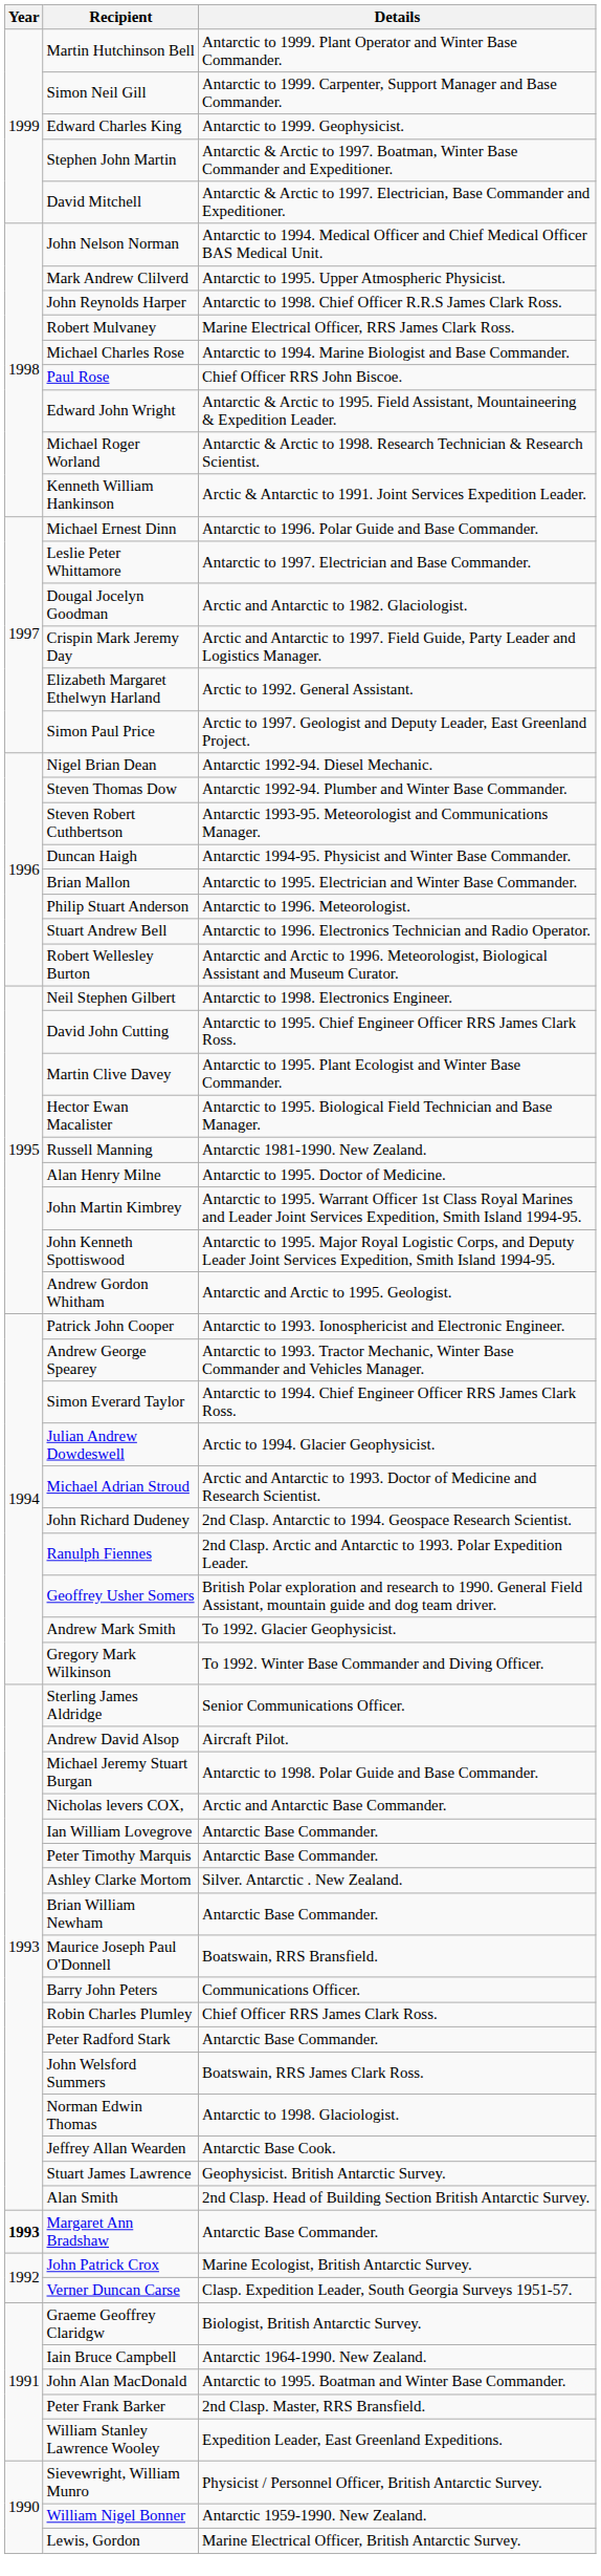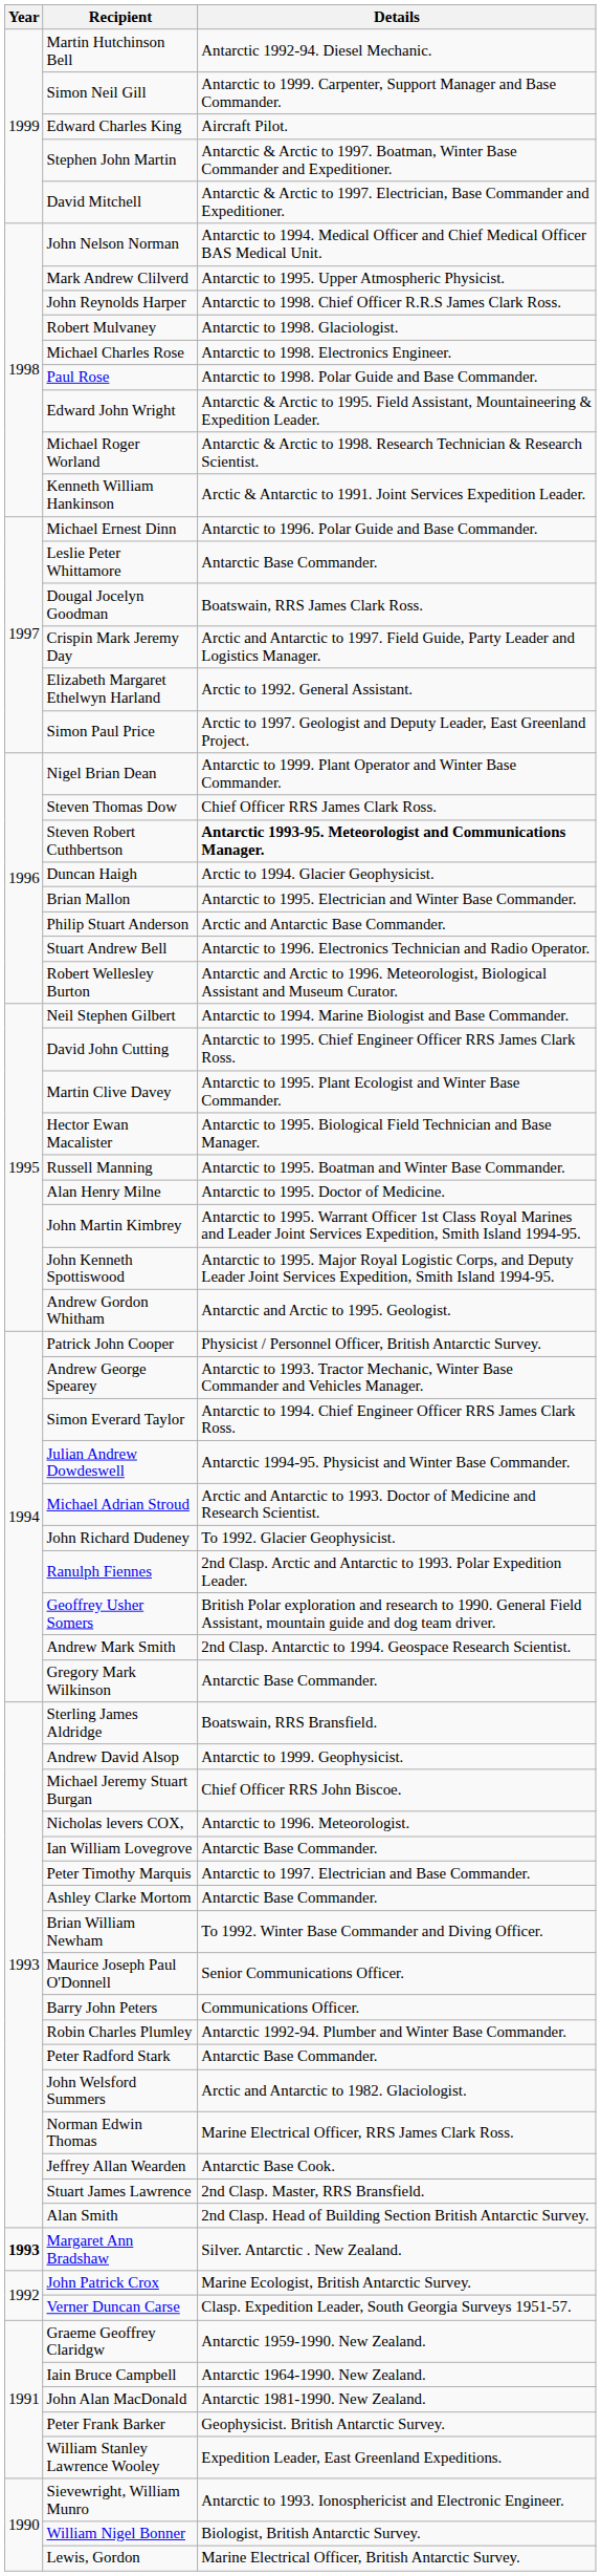Martin Hutchinson Bell | Details: Antarctic to 1999. Plant Operator and Winter Base Commander. -> Antarctic 1992-94. Diesel Mechanic.
Edward Charles King | Details: Antarctic to 1999. Geophysicist. -> Aircraft Pilot.
Robert Mulvaney | Details: Marine Electrical Officer, RRS James Clark Ross. -> Antarctic to 1998. Glaciologist.
Michael Charles Rose | Details: Antarctic to 1994. Marine Biologist and Base Commander. -> Antarctic to 1998. Electronics Engineer.
Paul Rose | Details: Chief Officer RRS John Biscoe. -> Antarctic to 1998. Polar Guide and Base Commander.
Leslie Peter Whittamore | Details: Antarctic to 1997. Electrician and Base Commander. -> Antarctic Base Commander.
Dougal Jocelyn Goodman | Details: Arctic and Antarctic to 1982. Glaciologist. -> Boatswain, RRS James Clark Ross.
Nigel Brian Dean | Details: Antarctic 1992-94. Diesel Mechanic. -> Antarctic to 1999. Plant Operator and Winter Base Commander.
Steven Thomas Dow | Details: Antarctic 1992-94. Plumber and Winter Base Commander. -> Chief Officer RRS James Clark Ross.
Steven Robert Cuthbertson | Details: normal -> bold
Duncan Haigh | Details: Antarctic 1994-95. Physicist and Winter Base Commander. -> Arctic to 1994. Glacier Geophysicist.
Philip Stuart Anderson | Details: Antarctic to 1996. Meteorologist. -> Arctic and Antarctic Base Commander.
Neil Stephen Gilbert | Details: Antarctic to 1998. Electronics Engineer. -> Antarctic to 1994. Marine Biologist and Base Commander.
Russell Manning | Details: Antarctic 1981-1990. New Zealand. -> Antarctic to 1995. Boatman and Winter Base Commander.
Patrick John Cooper | Details: Antarctic to 1993. Ionosphericist and Electronic Engineer. -> Physicist / Personnel Officer, British Antarctic Survey.
Julian Andrew Dowdeswell | Details: Arctic to 1994. Glacier Geophysicist. -> Antarctic 1994-95. Physicist and Winter Base Commander.
John Richard Dudeney | Details: 2nd Clasp. Antarctic to 1994. Geospace Research Scientist. -> To 1992. Glacier Geophysicist.
Andrew Mark Smith | Details: To 1992. Glacier Geophysicist. -> 2nd Clasp. Antarctic to 1994. Geospace Research Scientist.
Gregory Mark Wilkinson | Details: To 1992. Winter Base Commander and Diving Officer. -> Antarctic Base Commander.
Sterling James Aldridge | Details: Senior Communications Officer. -> Boatswain, RRS Bransfield.
Andrew David Alsop | Details: Aircraft Pilot. -> Antarctic to 1999. Geophysicist.
Michael Jeremy Stuart Burgan | Details: Antarctic to 1998. Polar Guide and Base Commander. -> Chief Officer RRS John Biscoe.
Nicholas levers COX, | Details: Arctic and Antarctic Base Commander. -> Antarctic to 1996. Meteorologist.
Peter Timothy Marquis | Details: Antarctic Base Commander. -> Antarctic to 1997. Electrician and Base Commander.
Ashley Clarke Mortom | Details: Silver. Antarctic . New Zealand. -> Antarctic Base Commander.
Brian William Newham | Details: Antarctic Base Commander. -> To 1992. Winter Base Commander and Diving Officer.
Maurice Joseph Paul O'Donnell | Details: Boatswain, RRS Bransfield. -> Senior Communications Officer.
Robin Charles Plumley | Details: Chief Officer RRS James Clark Ross. -> Antarctic 1992-94. Plumber and Winter Base Commander.
John Welsford Summers | Details: Boatswain, RRS James Clark Ross. -> Arctic and Antarctic to 1982. Glaciologist.
Norman Edwin Thomas | Details: Antarctic to 1998. Glaciologist. -> Marine Electrical Officer, RRS James Clark Ross.
Stuart James Lawrence | Details: Geophysicist. British Antarctic Survey. -> 2nd Clasp. Master, RRS Bransfield.
Margaret Ann Bradshaw | Details: Antarctic Base Commander. -> Silver. Antarctic . New Zealand.
Graeme Geoffrey Claridgw | Details: Biologist, British Antarctic Survey. -> Antarctic 1959-1990. New Zealand.
John Alan MacDonald | Details: Antarctic to 1995. Boatman and Winter Base Commander. -> Antarctic 1981-1990. New Zealand.
Peter Frank Barker | Details: 2nd Clasp. Master, RRS Bransfield. -> Geophysicist. British Antarctic Survey.
Sievewright, William Munro | Details: Physicist / Personnel Officer, British Antarctic Survey. -> Antarctic to 1993. Ionosphericist and Electronic Engineer.
William Nigel Bonner | Details: Antarctic 1959-1990. New Zealand. -> Biologist, British Antarctic Survey.
